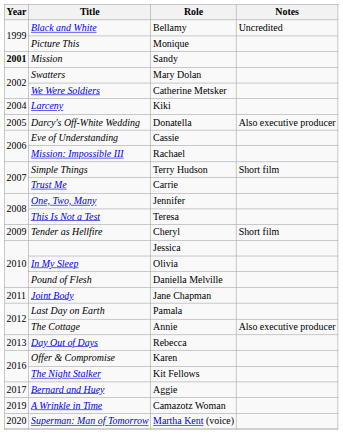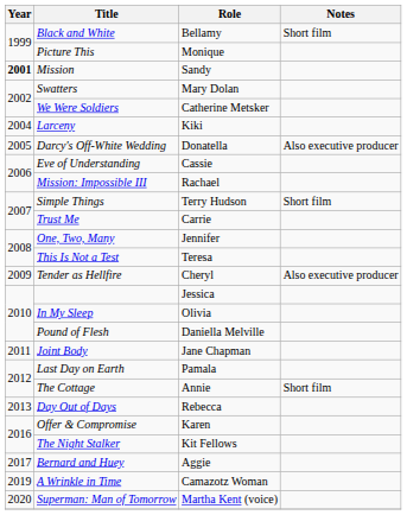Black and White | Notes: Uncredited -> Short film
Tender as Hellfire | Notes: Short film -> Also executive producer
The Cottage | Notes: Also executive producer -> Short film
